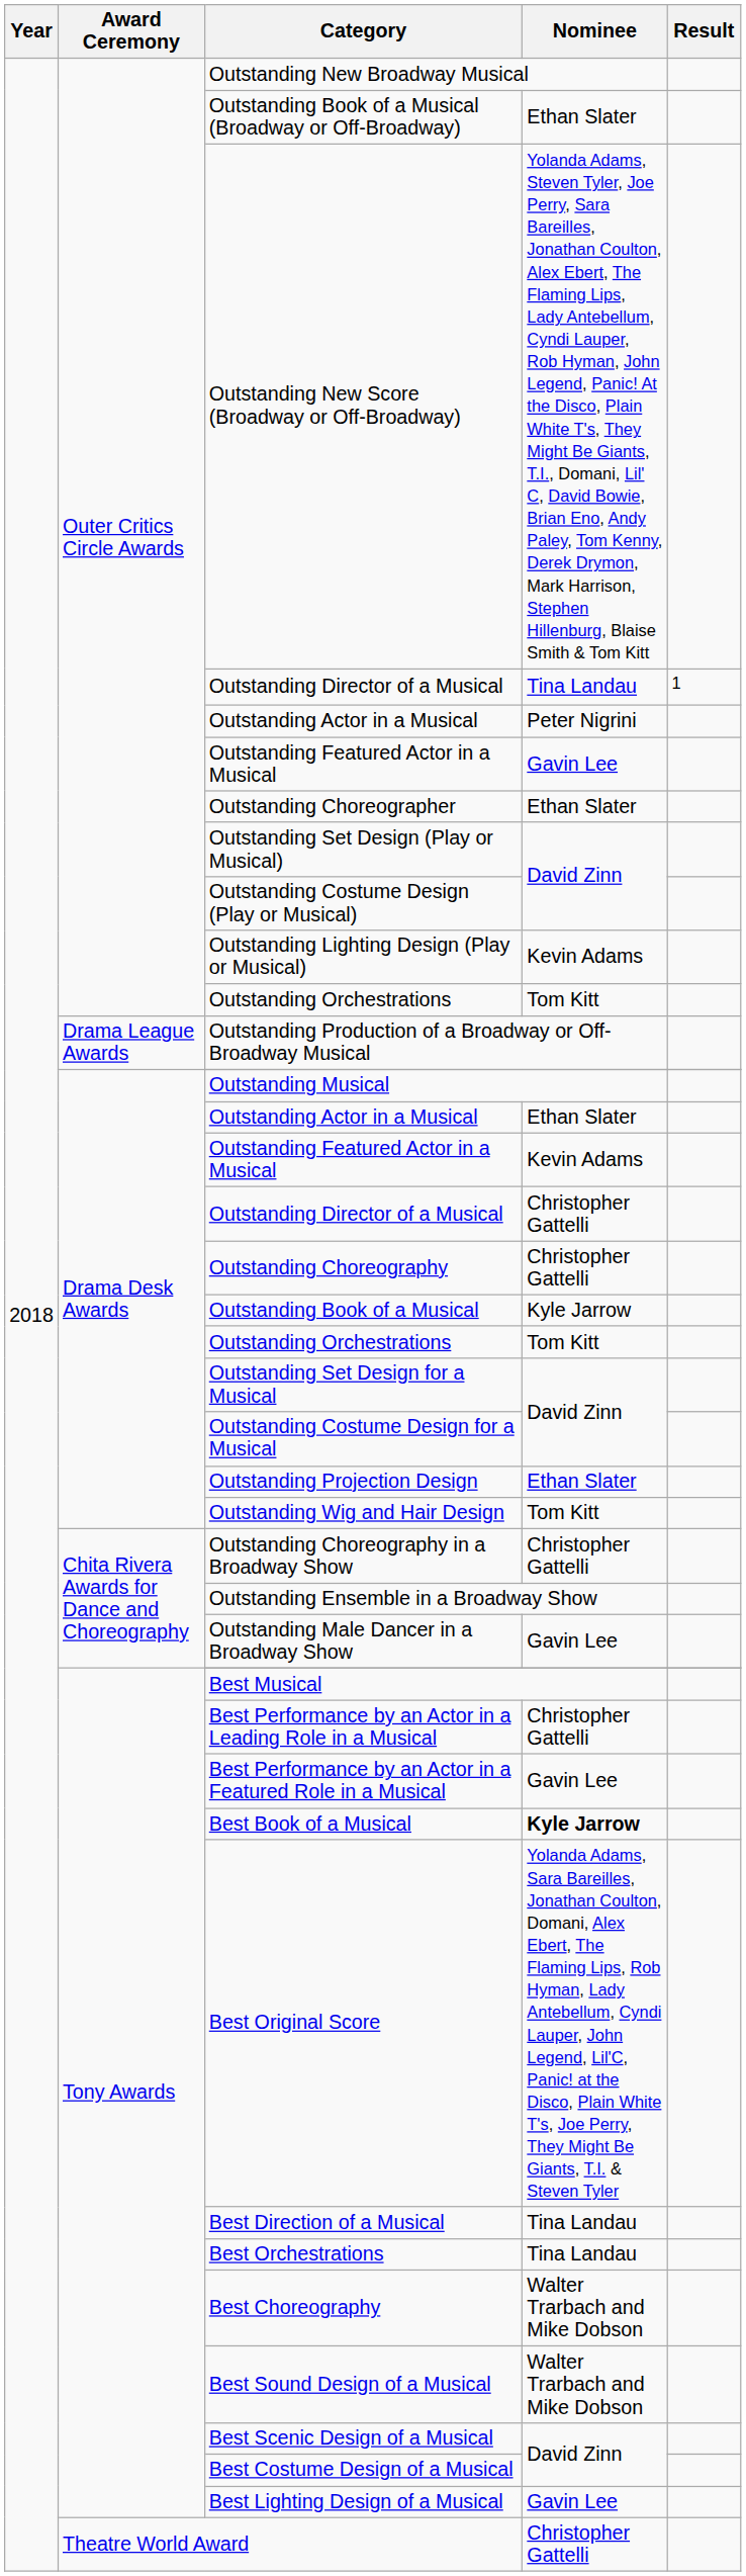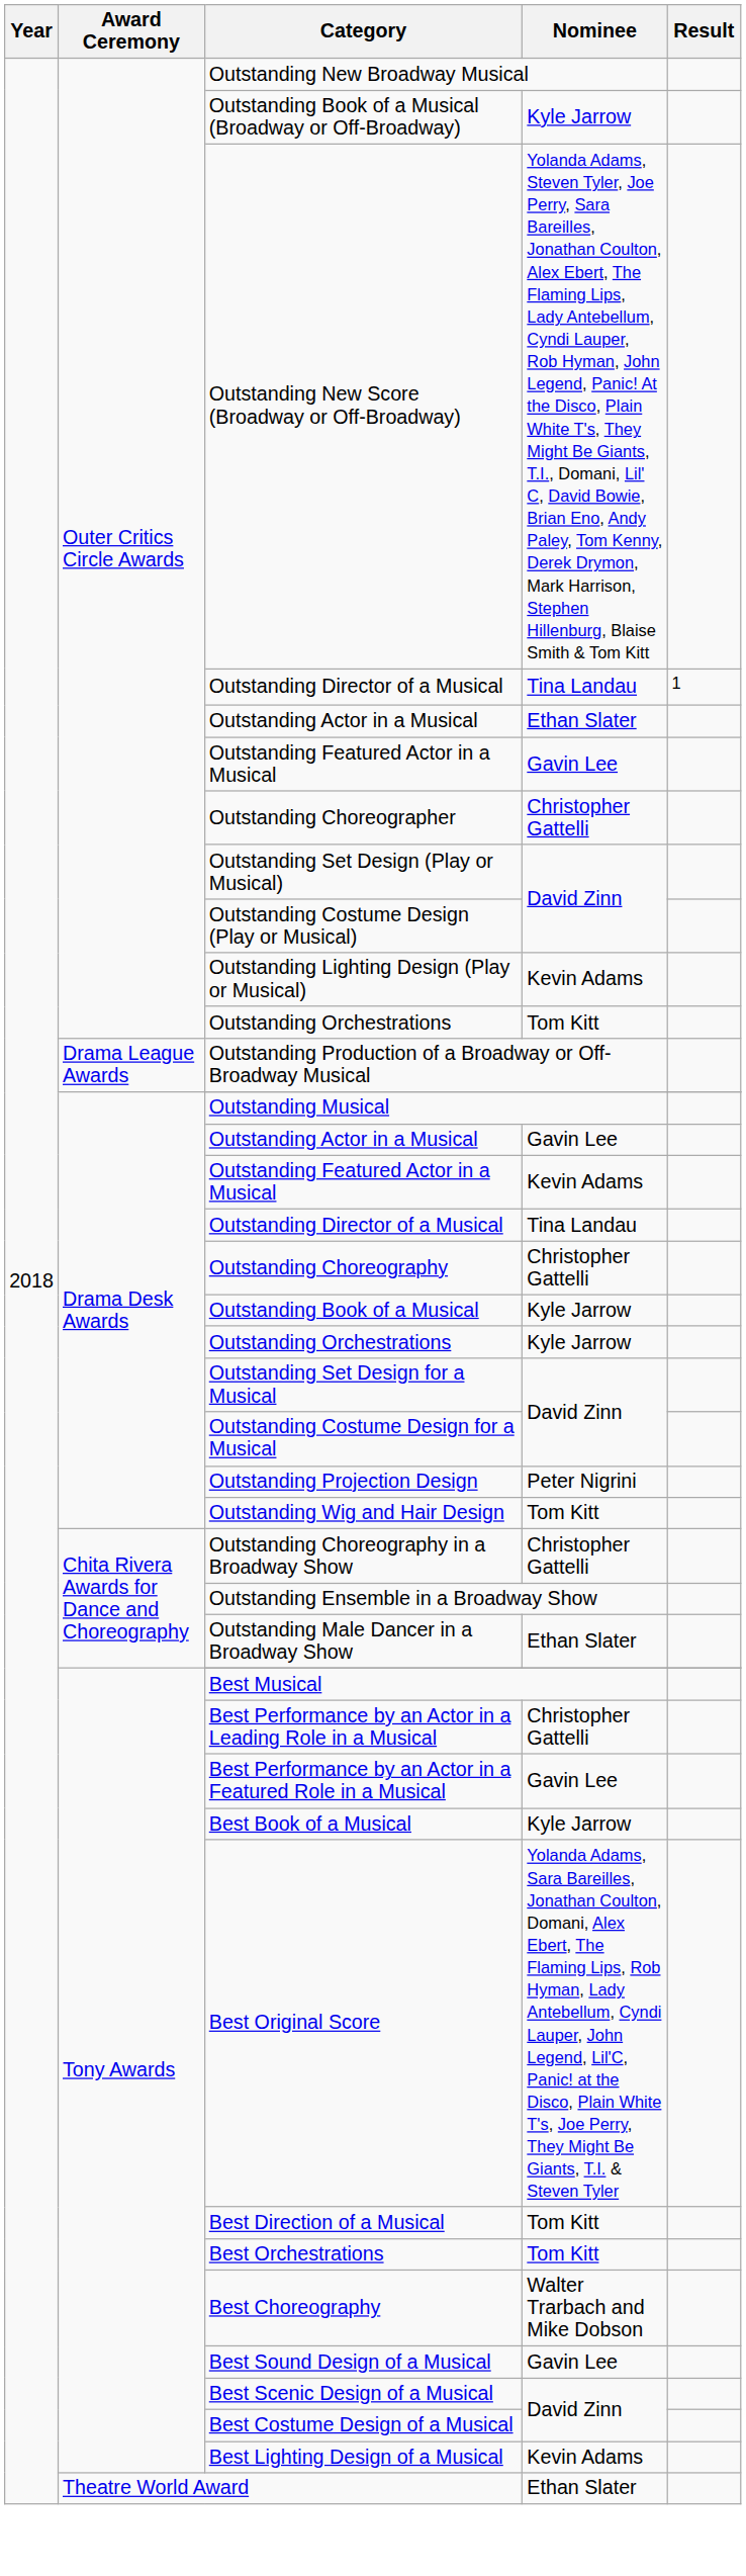Outstanding Book of a Musical (Broadway or Off-Broadway) | Nominee: Ethan Slater -> Kyle Jarrow
Outer Critics Circle Awards / Outstanding Actor in a Musical | Nominee: Peter Nigrini -> Ethan Slater
Outstanding Choreographer | Nominee: Ethan Slater -> Christopher Gattelli
Drama Desk Awards / Outstanding Actor in a Musical | Nominee: Ethan Slater -> Gavin Lee
Drama Desk Awards / Outstanding Director of a Musical | Nominee: Christopher Gattelli -> Tina Landau
Drama Desk Awards / Outstanding Orchestrations | Nominee: Tom Kitt -> Kyle Jarrow
Outstanding Projection Design | Nominee: Ethan Slater -> Peter Nigrini
Outstanding Male Dancer in a Broadway Show | Nominee: Gavin Lee -> Ethan Slater
Best Book of a Musical | Nominee: bold -> normal
Best Direction of a Musical | Nominee: Tina Landau -> Tom Kitt
Best Orchestrations | Nominee: Tina Landau -> Tom Kitt
Best Sound Design of a Musical | Nominee: Walter Trarbach and Mike Dobson -> Gavin Lee
Best Lighting Design of a Musical | Nominee: Gavin Lee -> Kevin Adams
Theatre World Award | Nominee: Christopher Gattelli -> Ethan Slater
